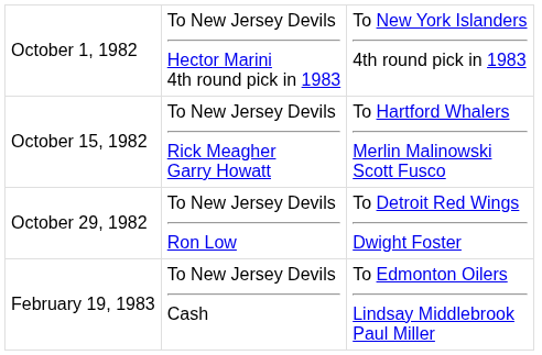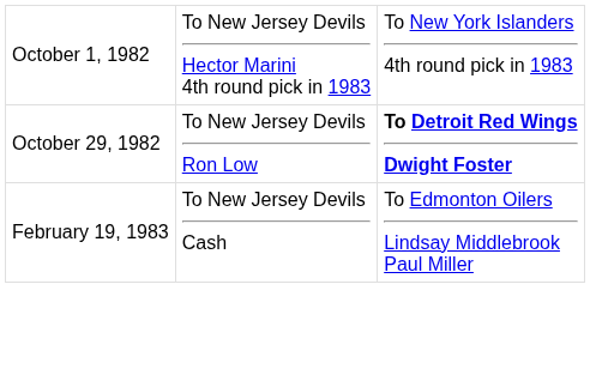- row: October 15, 1982 | To New Jersey Devils Rick Meagher Garry Howatt | To Hartford Whalers Merlin Malinowski Scott Fusco
October 29, 1982 | column 3: normal -> bold
